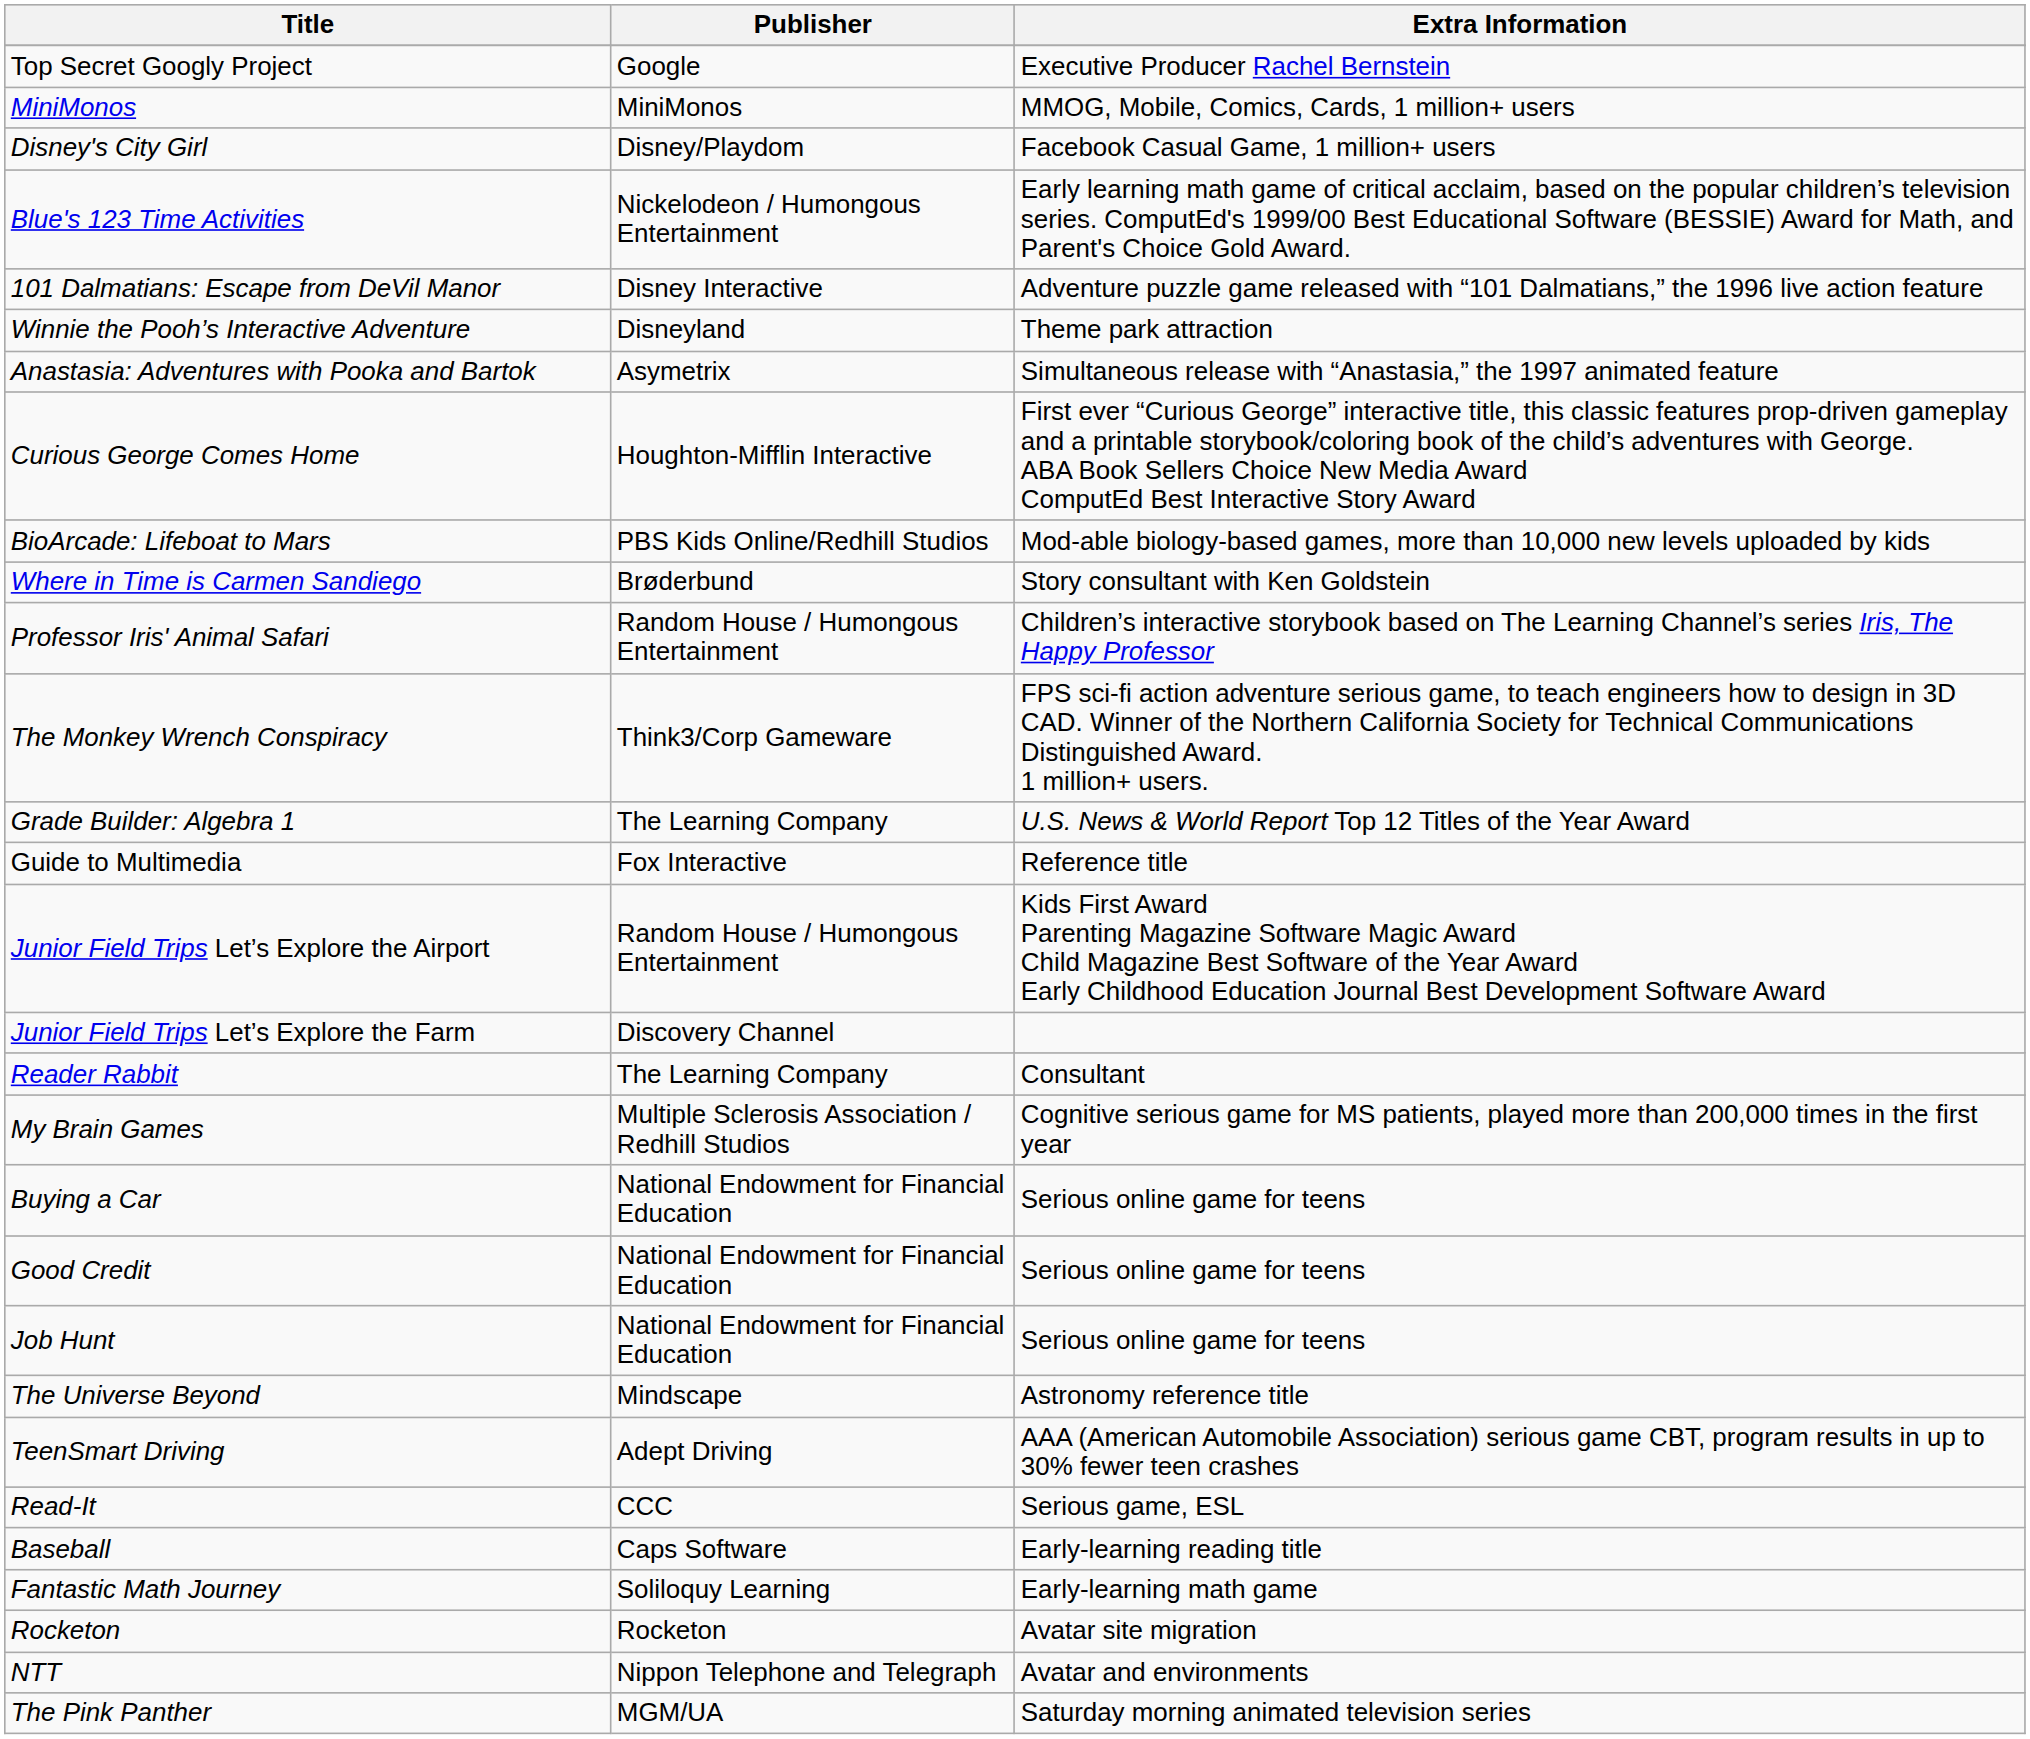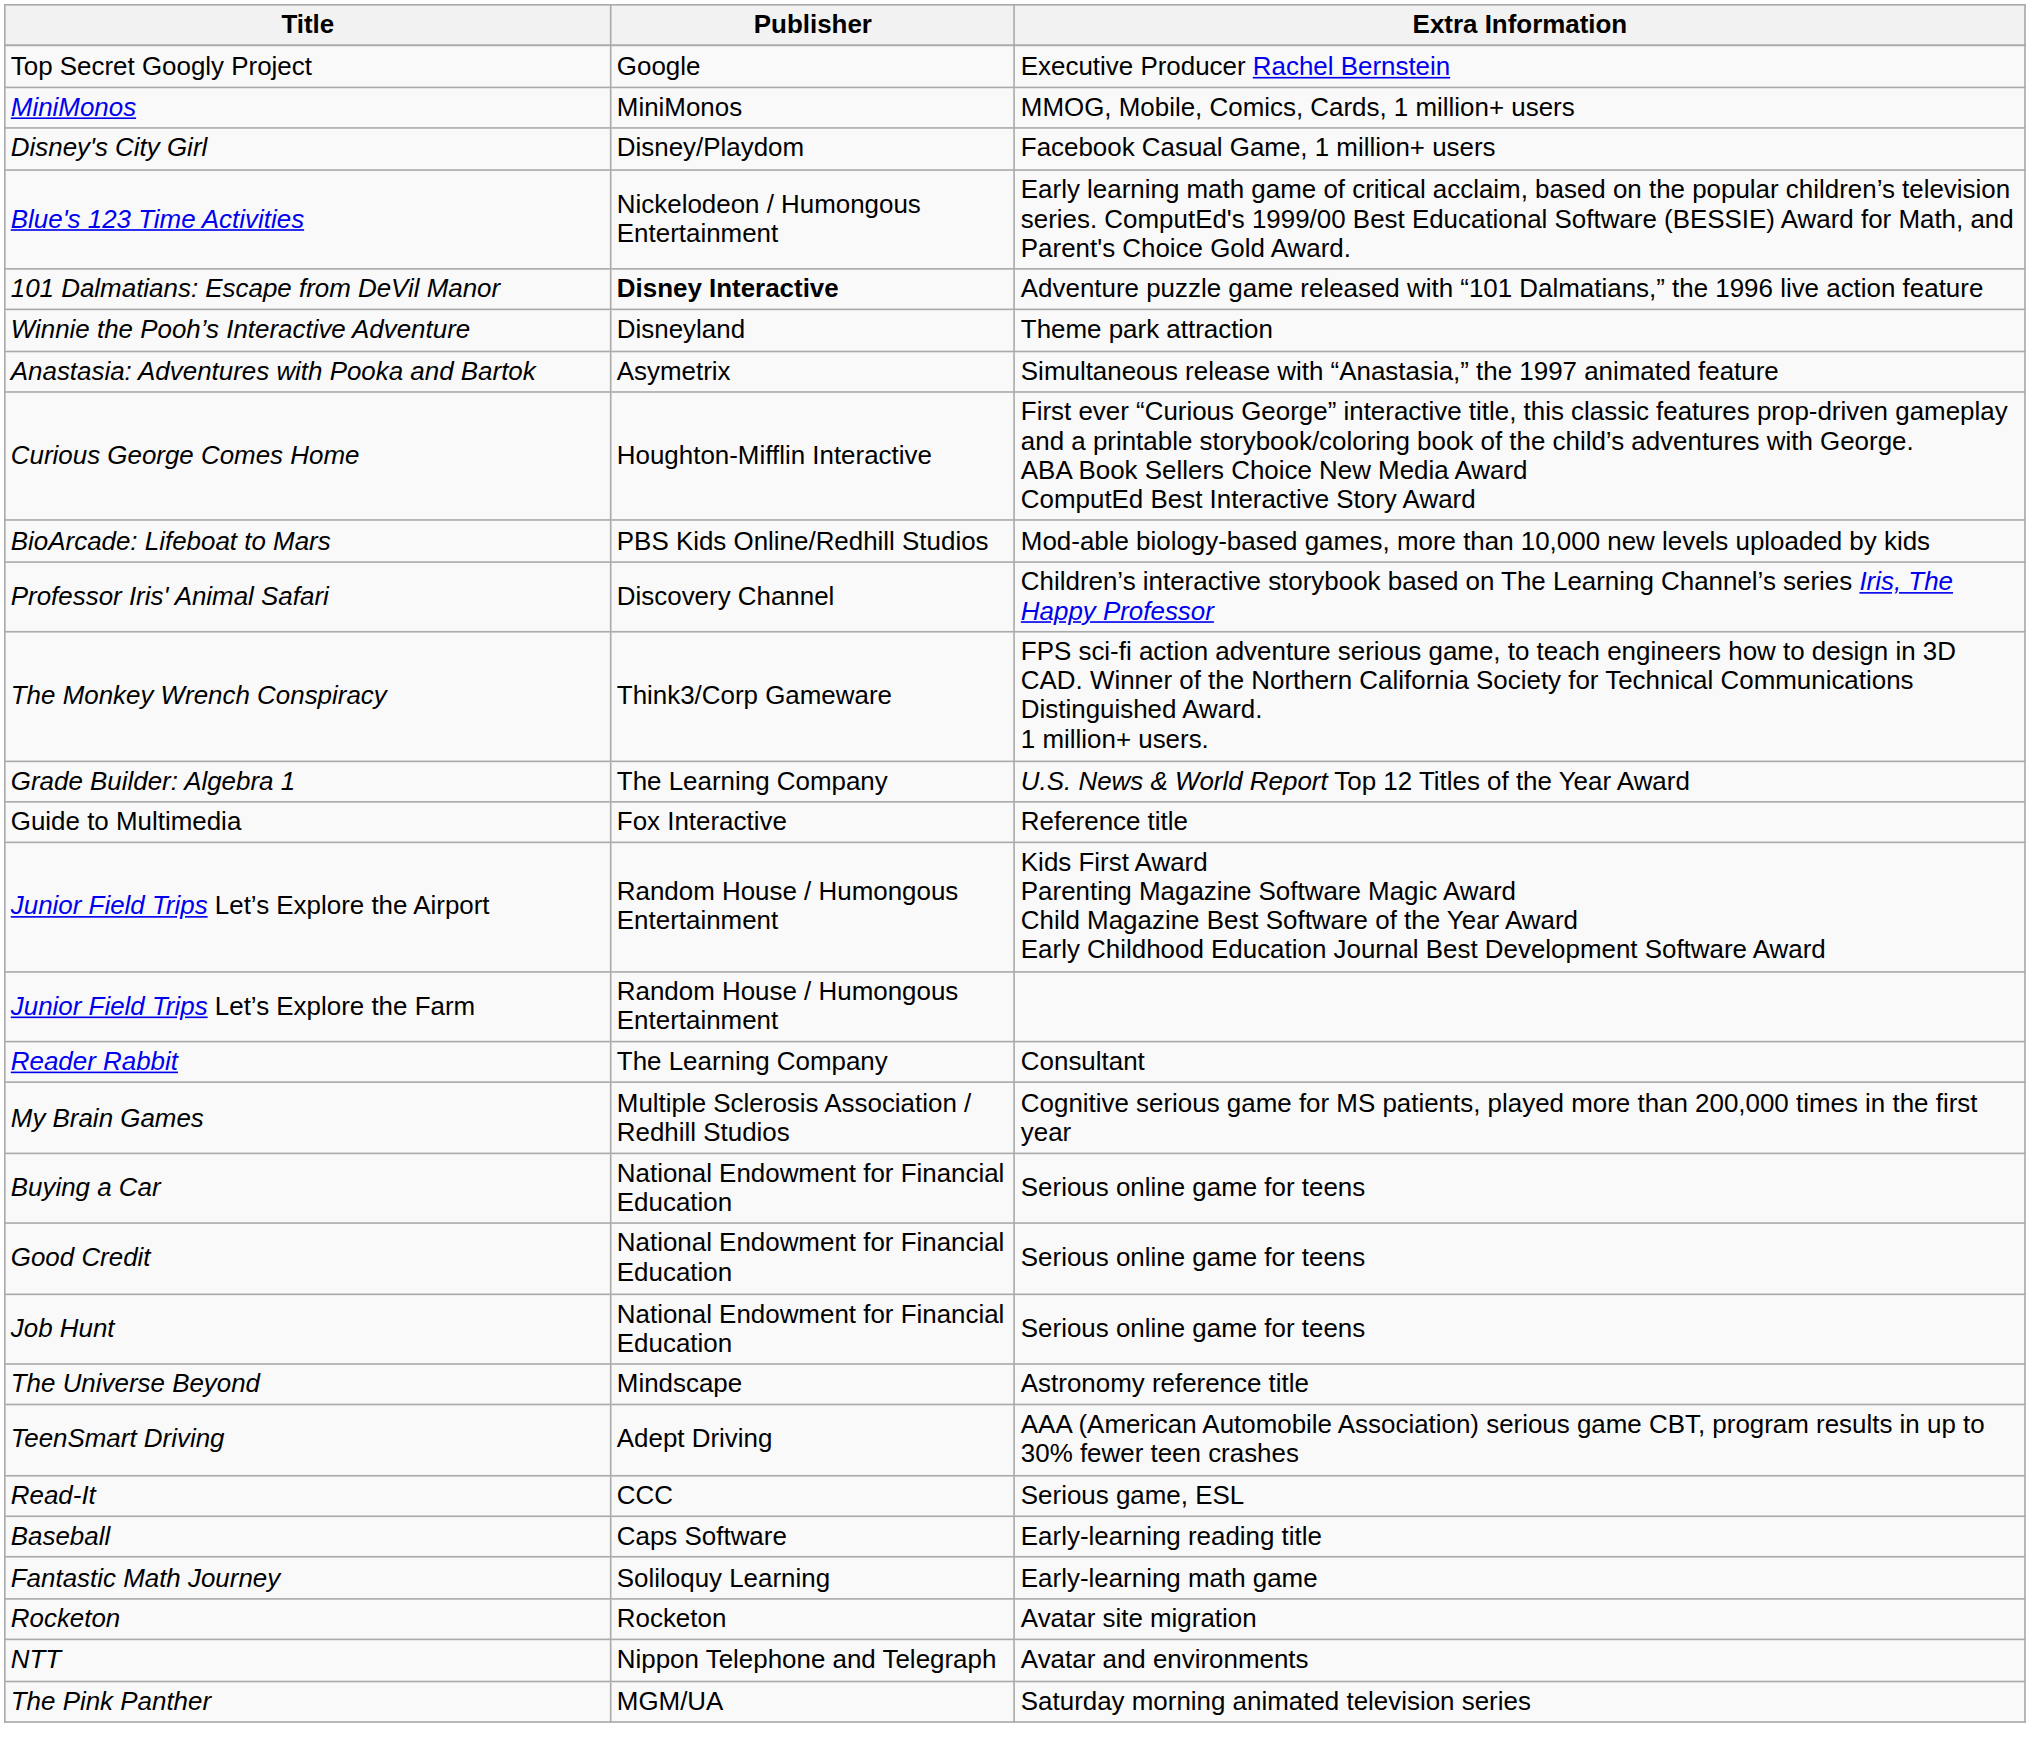101 Dalmatians: Escape from DeVil Manor | Publisher: normal -> bold
- row: Where in Time is Carmen Sandiego | Brøderbund | Story consultant with Ken Goldstein
Professor Iris' Animal Safari | Publisher: Random House / Humongous Entertainment -> Discovery Channel
Junior Field Trips Let’s Explore the Farm | Publisher: Discovery Channel -> Random House / Humongous Entertainment
